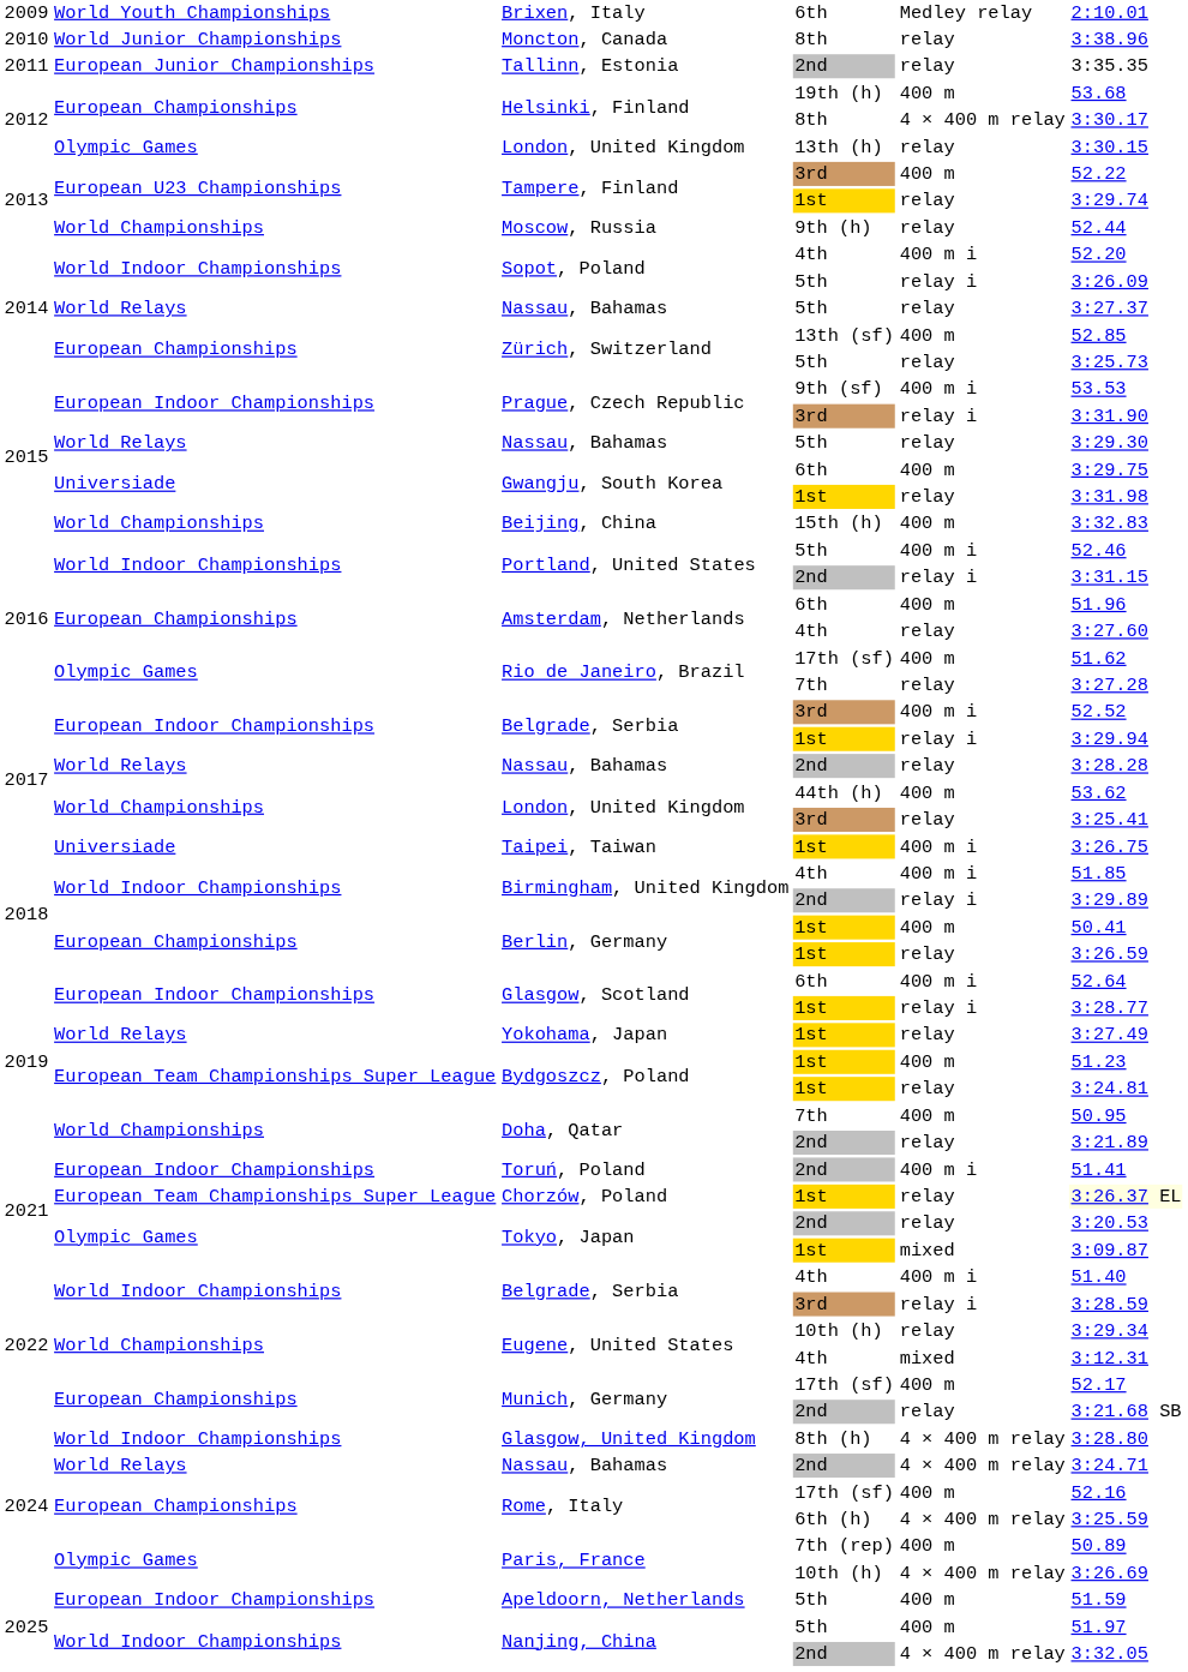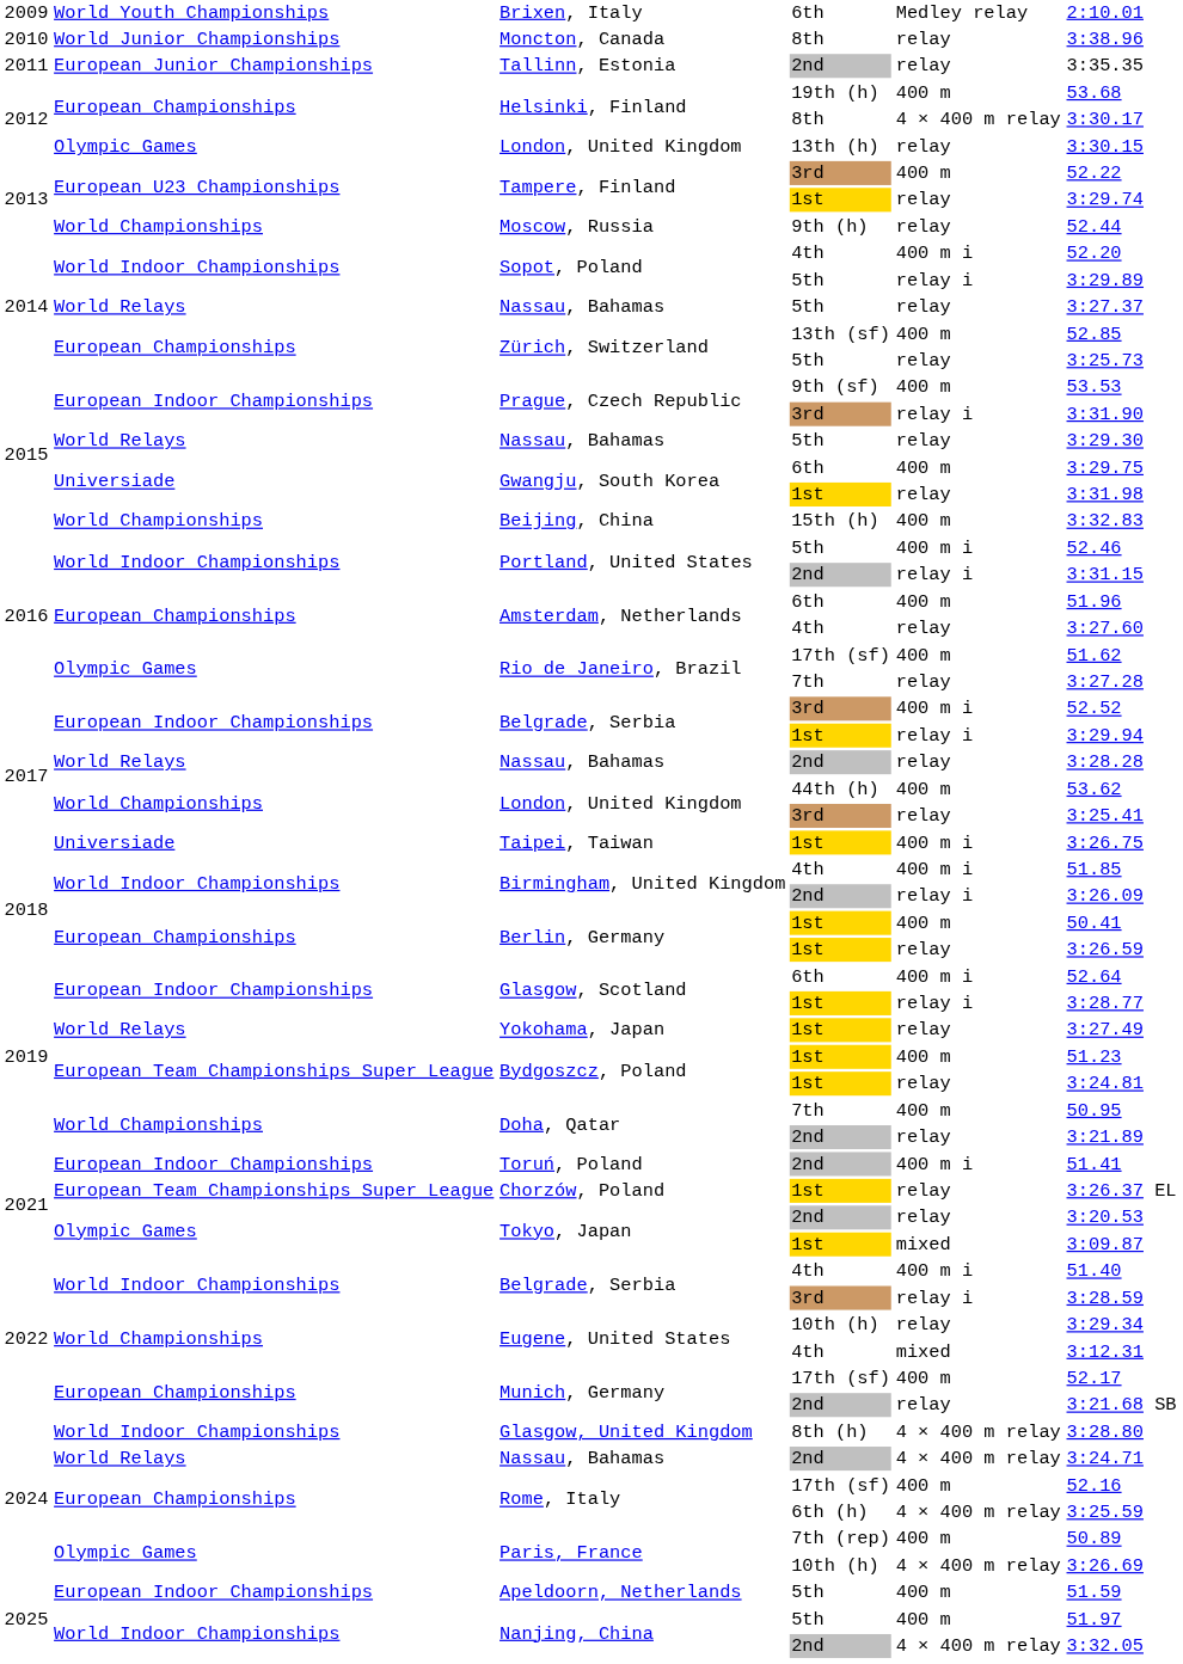Sopot, Poland / 5th | column 6: 3:26.09 -> 3:29.89
Prague, Czech Republic / 9th (sf) | column 5: 400 m i -> 400 m
Birmingham, United Kingdom / 2nd | column 6: 3:29.89 -> 3:26.09
Chorzów, Poland | column 6: lightyellow background -> no background
